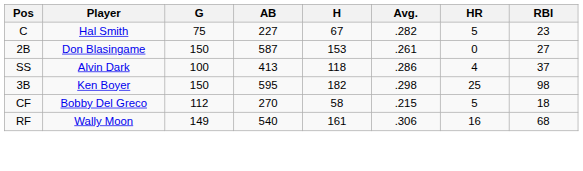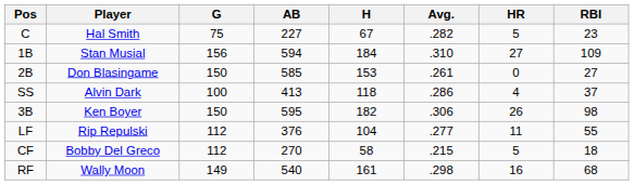+ row: 1B | Stan Musial | 156 | 594 | 184 | .310 | 27 | 109
2B | AB: 587 -> 585
3B | Avg.: .298 -> .306
3B | HR: 25 -> 26
+ row: LF | Rip Repulski | 112 | 376 | 104 | .277 | 11 | 55
RF | Avg.: .306 -> .298
